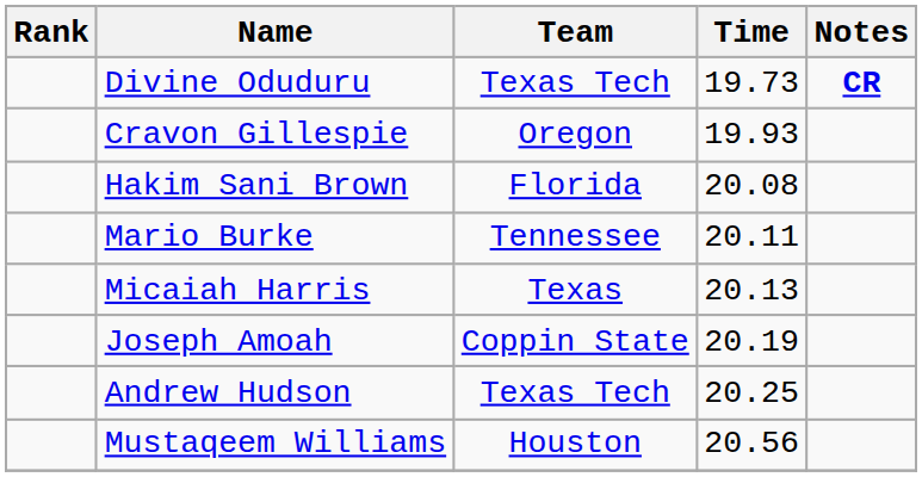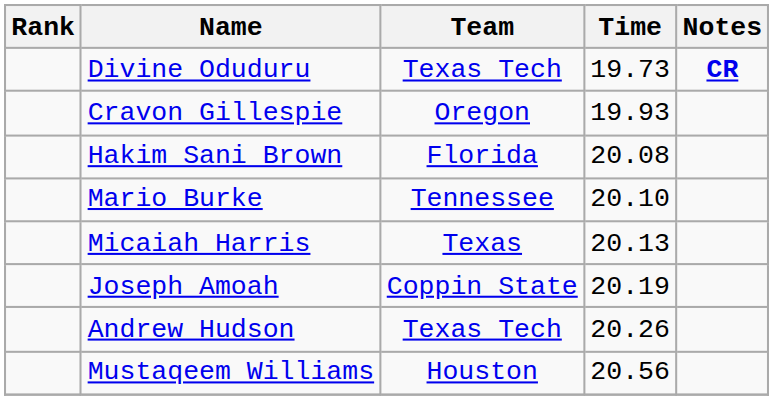Mario Burke | Time: 20.11 -> 20.10
Andrew Hudson | Time: 20.25 -> 20.26
